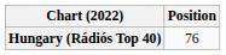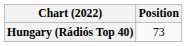Hungary (Rádiós Top 40) | Position: 76 -> 73
